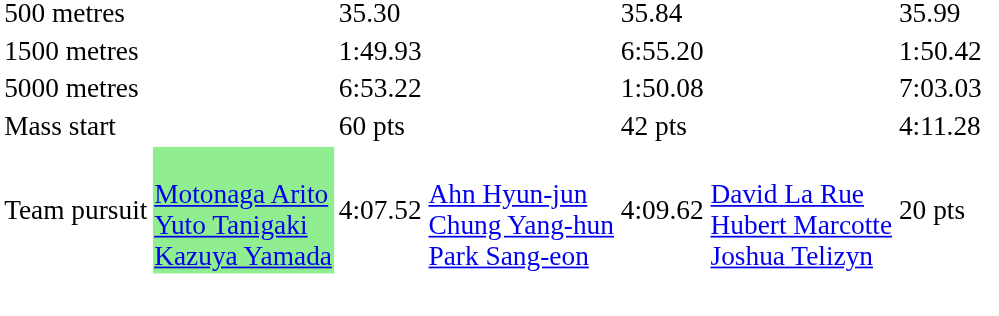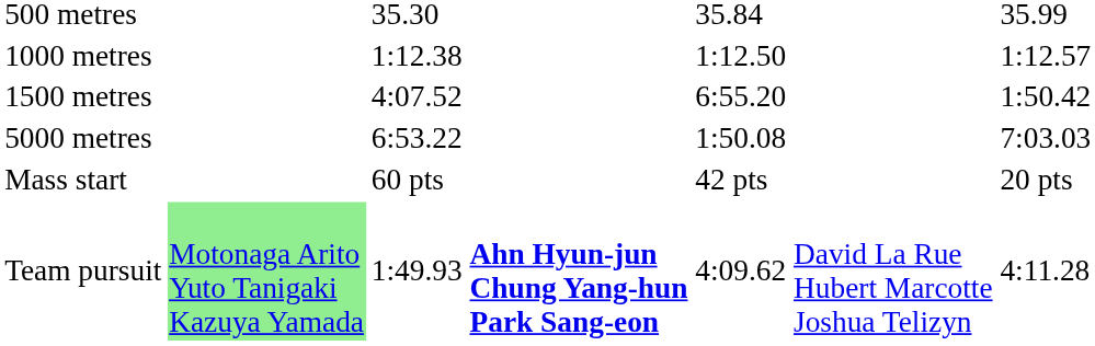+ row: 1000 metres | 1:12.38 | 1:12.50 | 1:12.57
1500 metres | column 3: 1:49.93 -> 4:07.52
Mass start | column 7: 4:11.28 -> 20 pts
Team pursuit | column 3: 4:07.52 -> 1:49.93
Team pursuit | column 4: normal -> bold
Team pursuit | column 7: 20 pts -> 4:11.28
